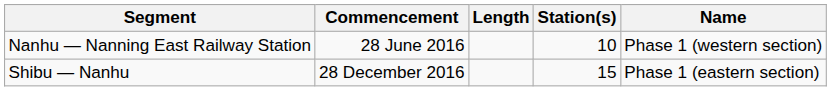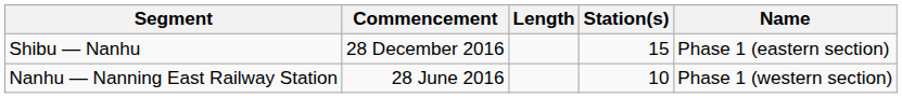rows swapped: Nanhu — Nanning East Railway Station <-> Shibu — Nanhu
